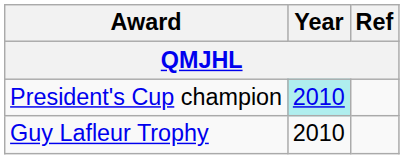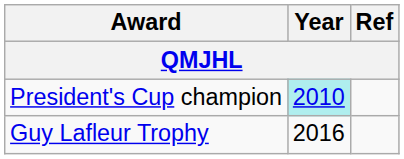Guy Lafleur Trophy | Year: 2010 -> 2016
